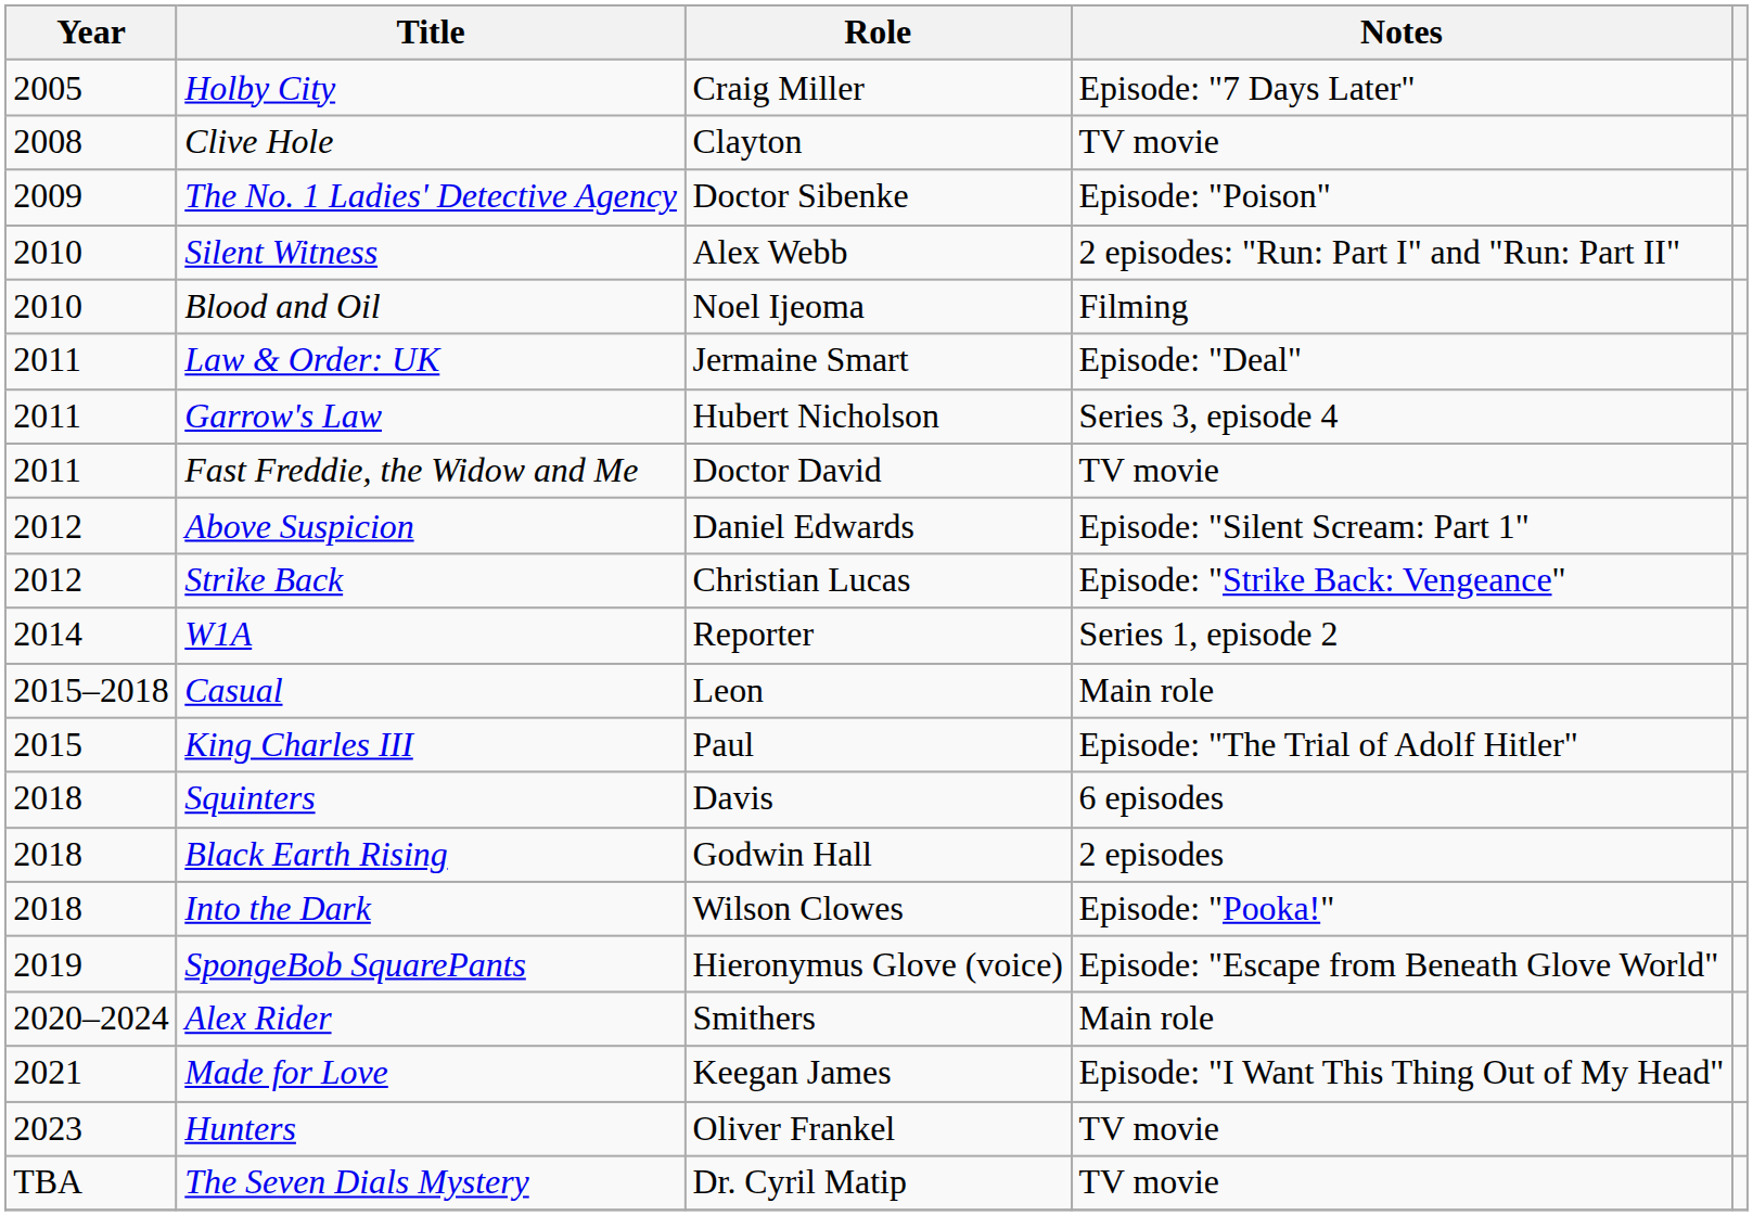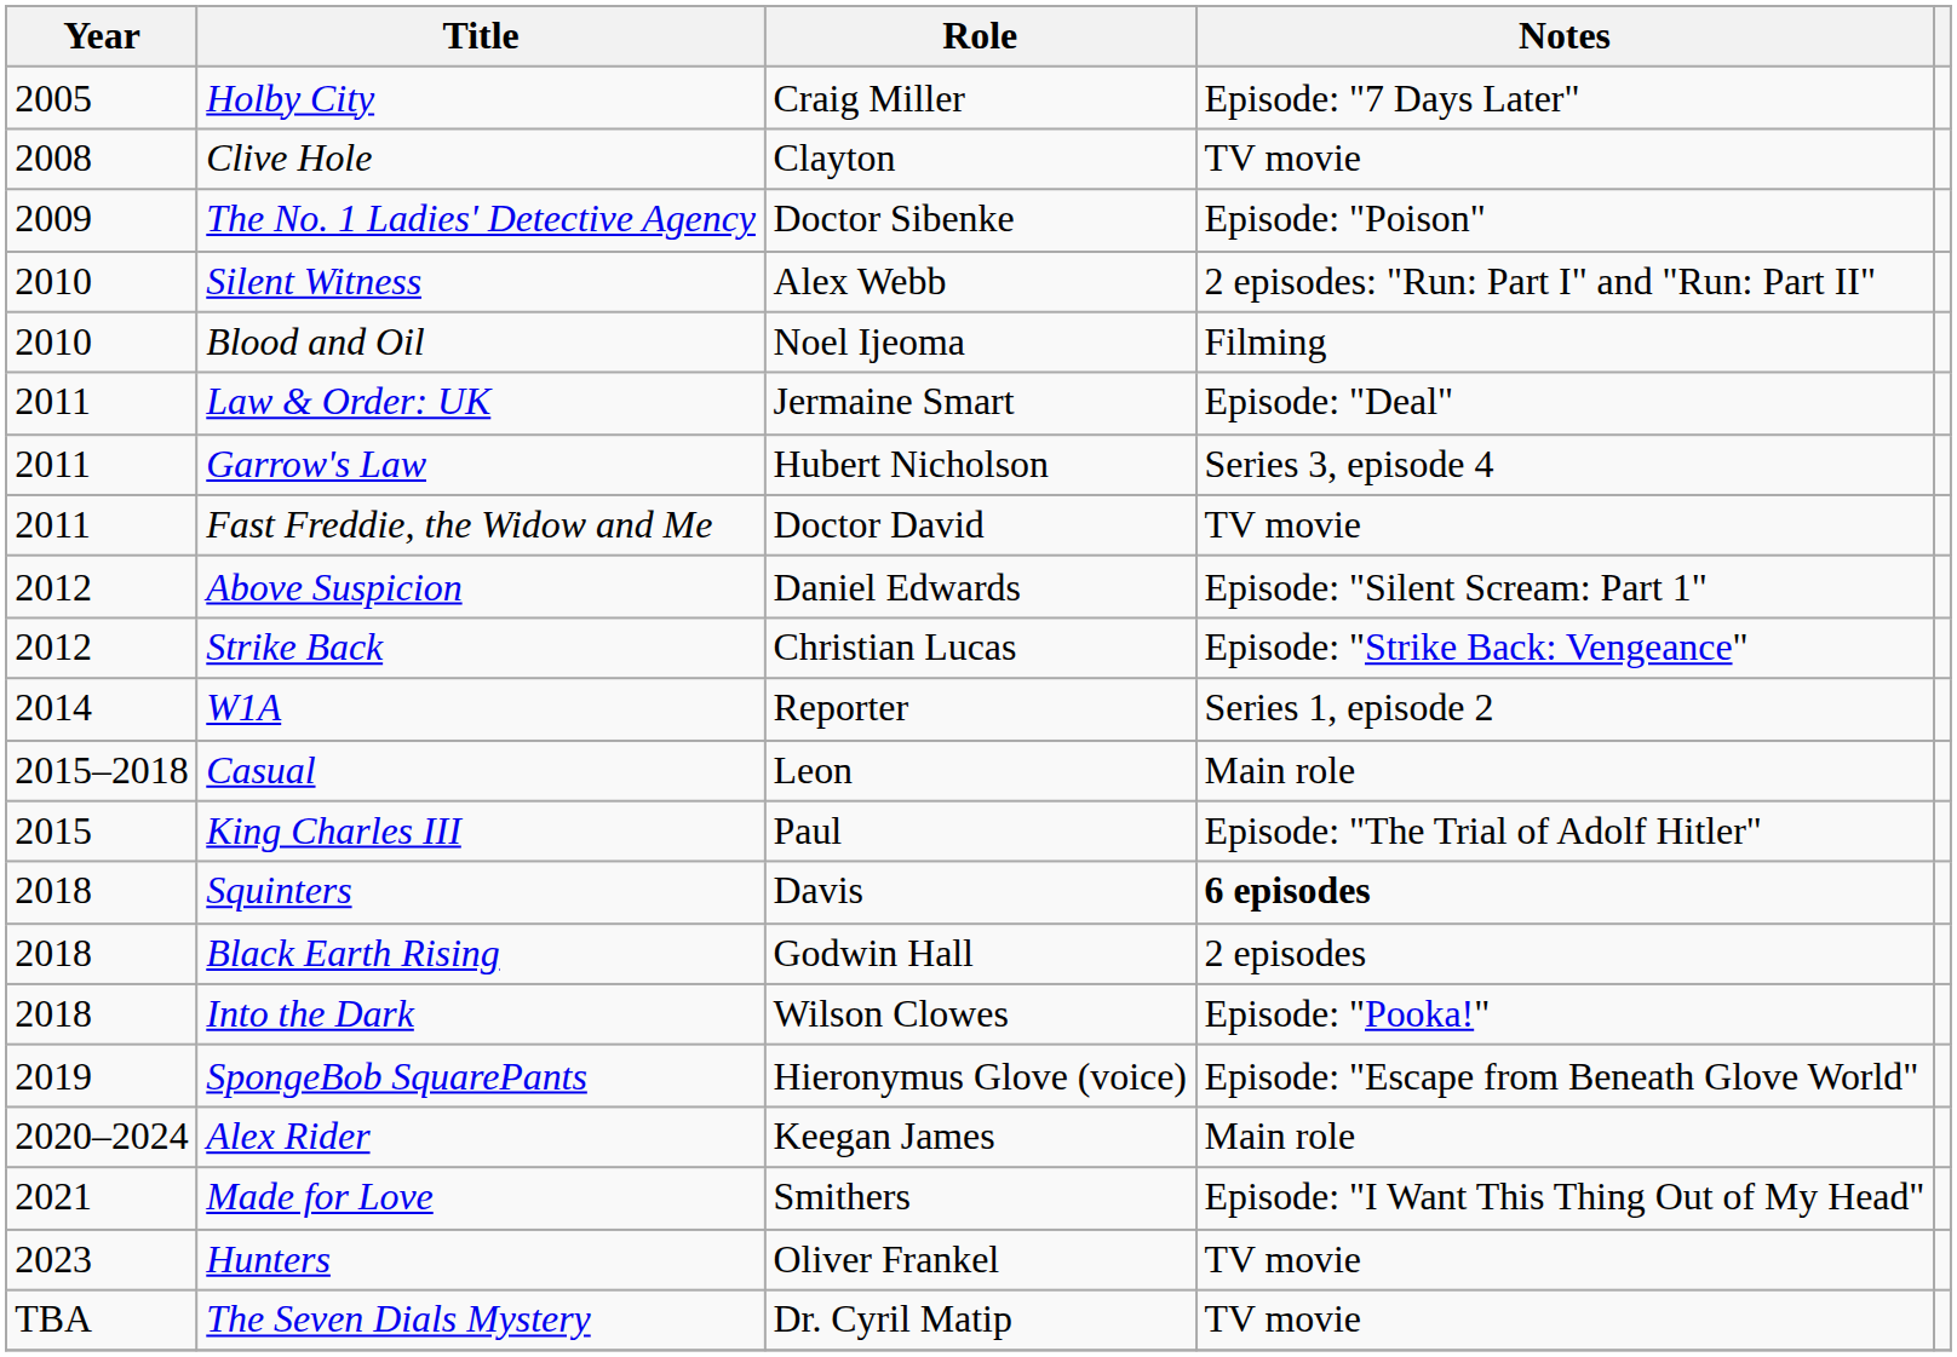Squinters | Notes: normal -> bold
Alex Rider | Role: Smithers -> Keegan James
Made for Love | Role: Keegan James -> Smithers
